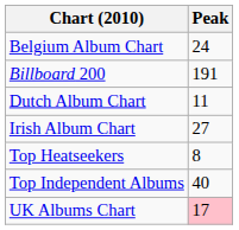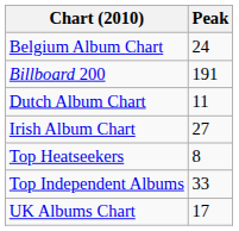Top Independent Albums | Peak: 40 -> 33
UK Albums Chart | Peak: pink background -> no background
